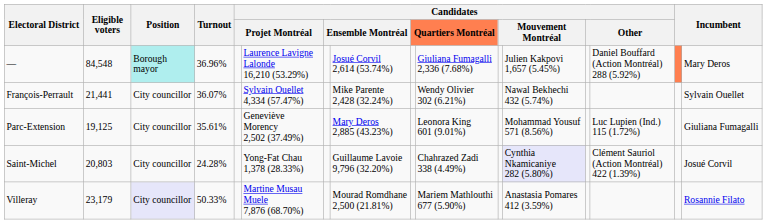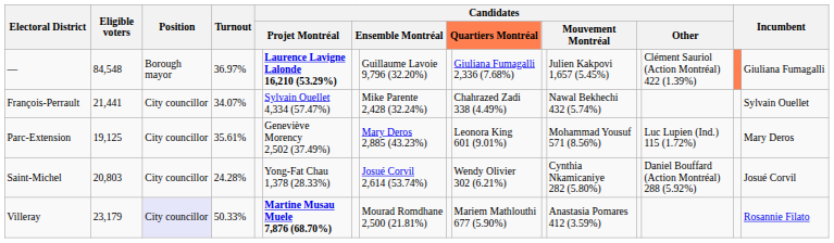— | Position: paleturquoise background -> no background
— | Turnout: 36.96% -> 36.97%
— | column 6: normal -> bold
— | column 8: Josué Corvil 2,614 (53.74%) -> Guillaume Lavoie 9,796 (32.20%)
— | column 14: Daniel Bouffard (Action Montréal) 288 (5.92%) -> Clément Sauriol (Action Montréal) 422 (1.39%)
— | column 16: Mary Deros -> Giuliana Fumagalli
François-Perrault | Turnout: 36.07% -> 34.07%
François-Perrault | column 10: Wendy Olivier 302 (6.21%) -> Chahrazed Zadi 338 (4.49%)
Parc-Extension | column 16: Giuliana Fumagalli -> Mary Deros
Saint-Michel | column 8: Guillaume Lavoie 9,796 (32.20%) -> Josué Corvil 2,614 (53.74%)
Saint-Michel | column 10: Chahrazed Zadi 338 (4.49%) -> Wendy Olivier 302 (6.21%)
Saint-Michel | column 12: lavender background -> no background
Saint-Michel | column 14: Clément Sauriol (Action Montréal) 422 (1.39%) -> Daniel Bouffard (Action Montréal) 288 (5.92%)
Villeray | column 6: normal -> bold
